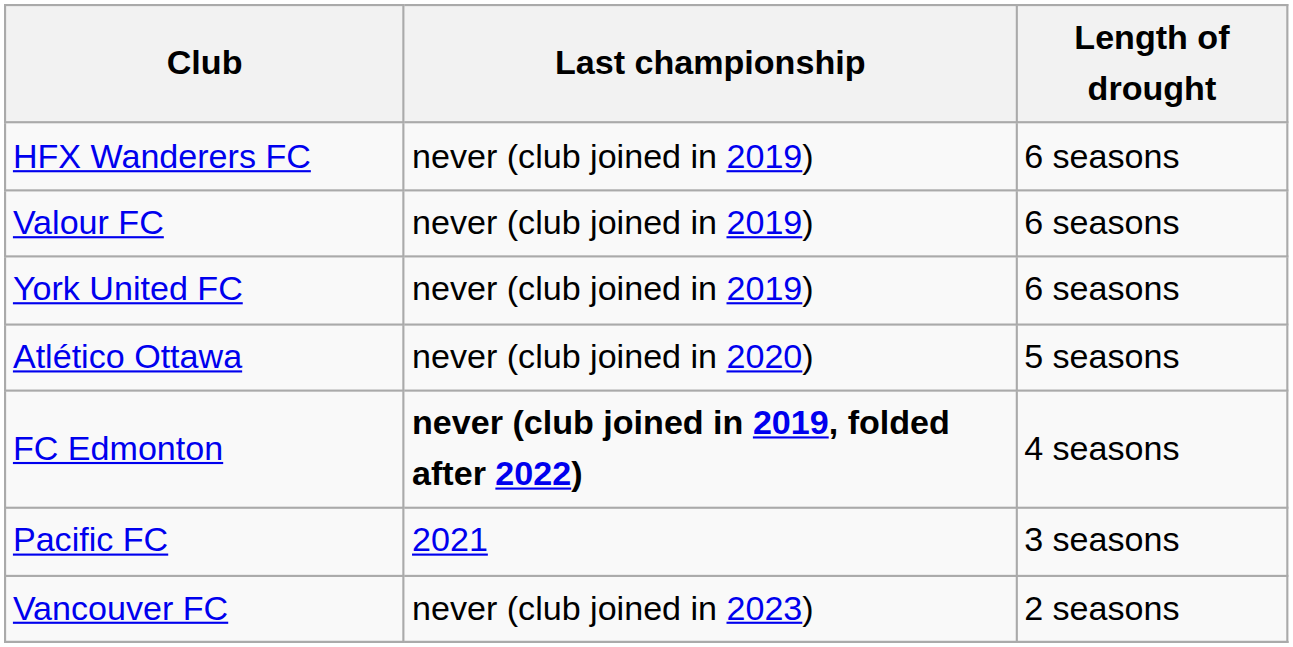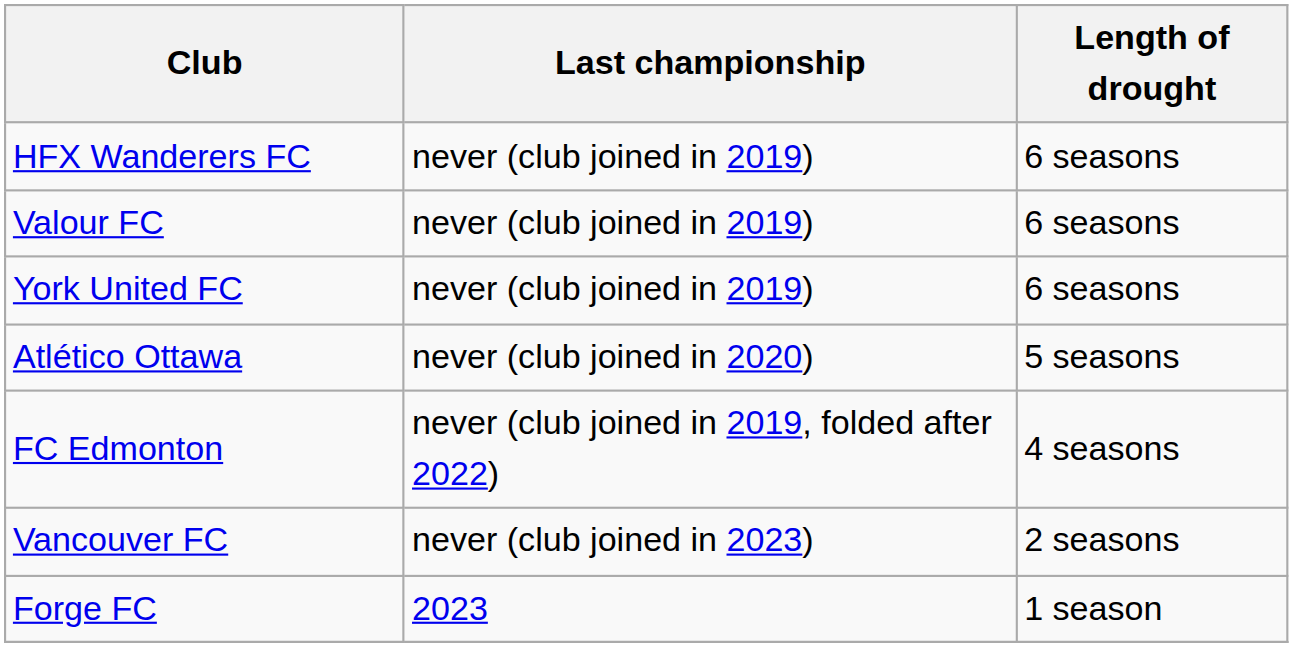FC Edmonton | Last championship: bold -> normal
- row: Pacific FC | 2021 | 3 seasons
+ row: Forge FC | 2023 | 1 season
